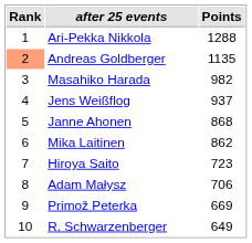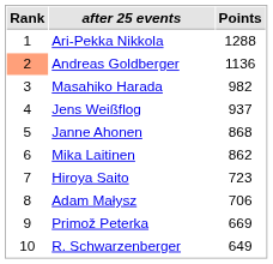Andreas Goldberger | Points: 1135 -> 1136
